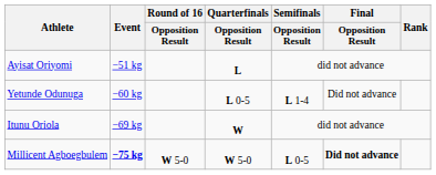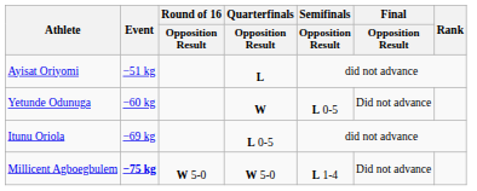Yetunde Odunuga | Quarterfinals / Opposition Result: L 0-5 -> W
Yetunde Odunuga | Semifinals / Opposition Result: L 1-4 -> L 0-5
Itunu Oriola | Quarterfinals / Opposition Result: W -> L 0-5
Millicent Agboegbulem | Semifinals / Opposition Result: L 0-5 -> L 1-4
Millicent Agboegbulem | Final / Opposition Result: bold -> normal
